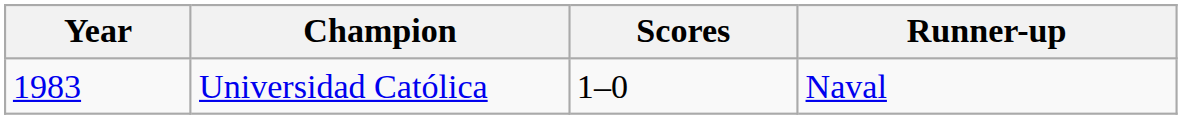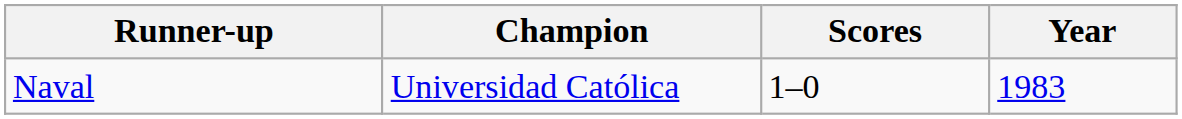columns swapped: Year <-> Runner-up
